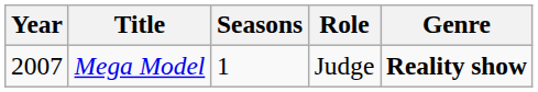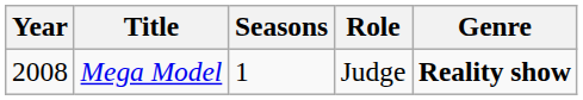Mega Model | Year: 2007 -> 2008
